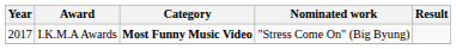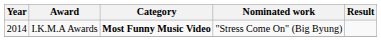I.K.M.A Awards | Year: 2017 -> 2014
